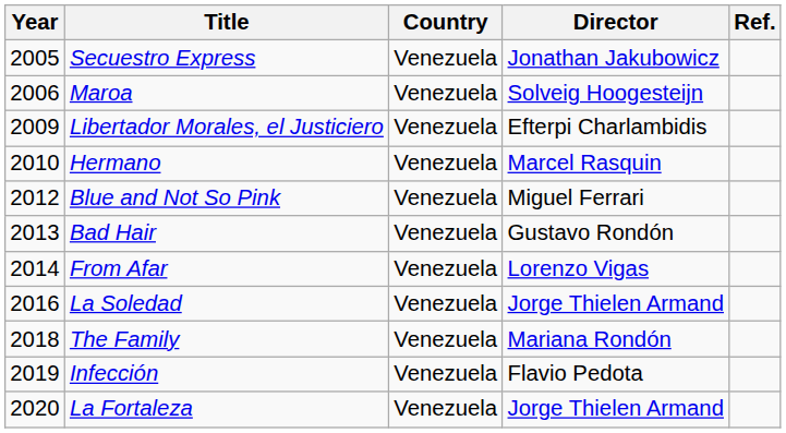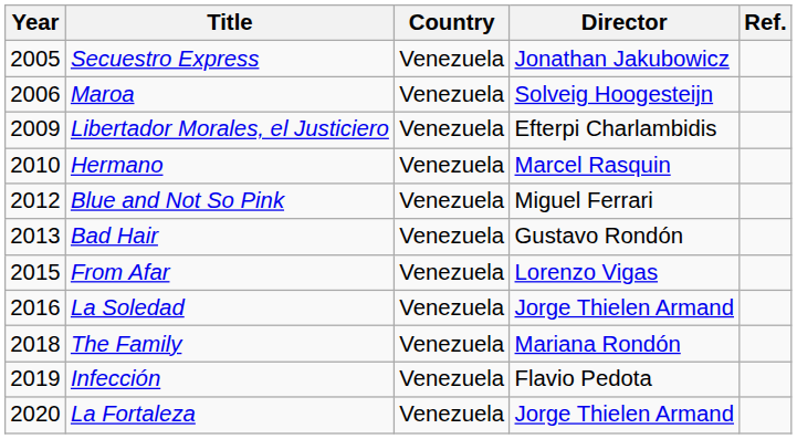From Afar | Year: 2014 -> 2015
